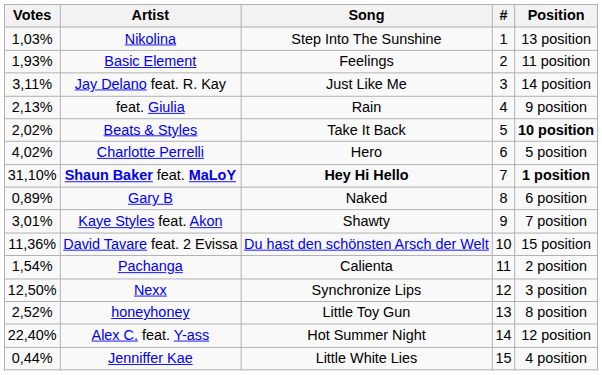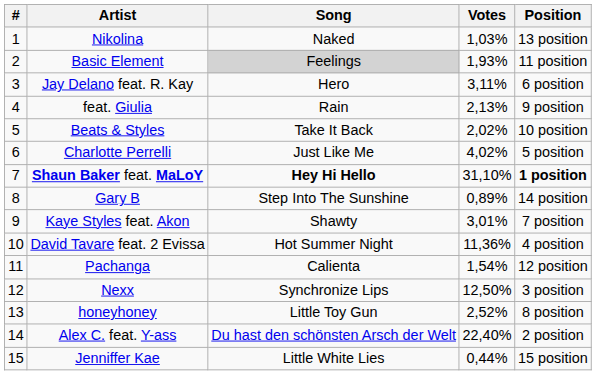columns swapped: # <-> Votes
Nikolina | Song: Step Into The Sunshine -> Naked
Basic Element | Song: no background -> lightgrey background
Jay Delano feat. R. Kay | Song: Just Like Me -> Hero
Jay Delano feat. R. Kay | Position: 14 position -> 6 position
Beats & Styles | Position: bold -> normal
Charlotte Perrelli | Song: Hero -> Just Like Me
Gary B | Song: Naked -> Step Into The Sunshine
Gary B | Position: 6 position -> 14 position
David Tavare feat. 2 Evissa | Song: Du hast den schönsten Arsch der Welt -> Hot Summer Night
David Tavare feat. 2 Evissa | Position: 15 position -> 4 position
Pachanga | Position: 2 position -> 12 position
Alex C. feat. Y-ass | Song: Hot Summer Night -> Du hast den schönsten Arsch der Welt
Alex C. feat. Y-ass | Position: 12 position -> 2 position
Jenniffer Kae | Position: 4 position -> 15 position
